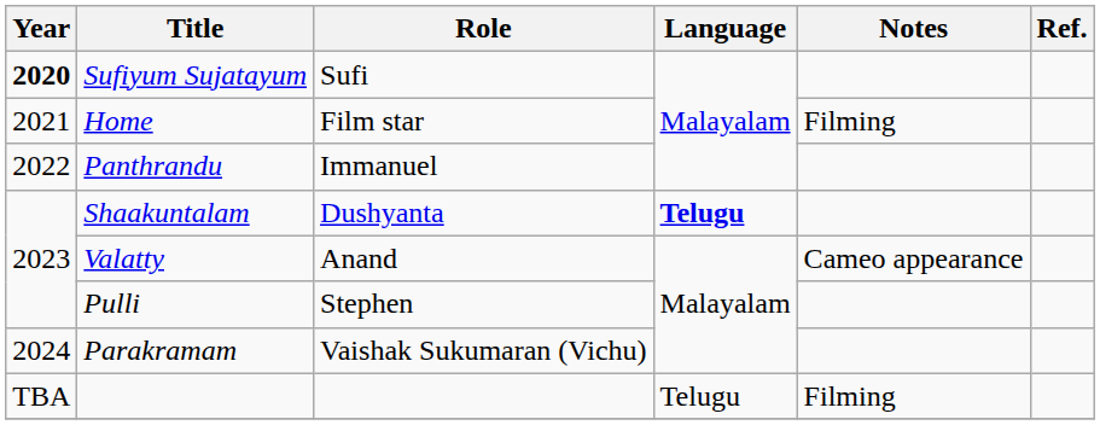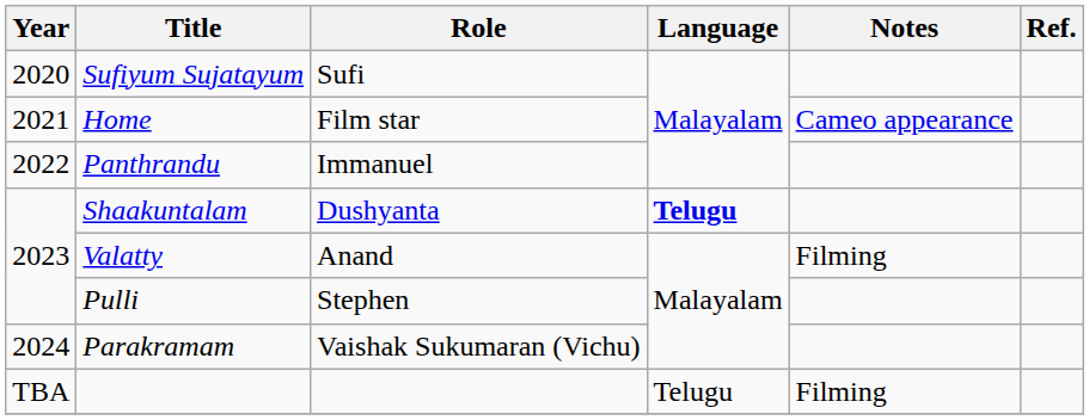Sufiyum Sujatayum | Year: bold -> normal
Home | Notes: Filming -> Cameo appearance
Valatty | Notes: Cameo appearance -> Filming
